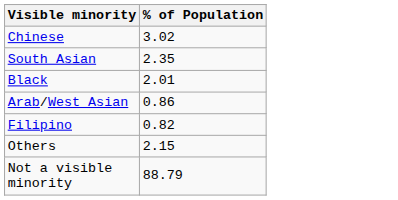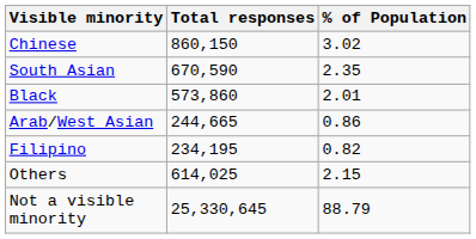+ column: Total responses | 860,150 | 670,590 | 573,860 | 244,665 | 234,195 | 614,025 | 25,330,645
